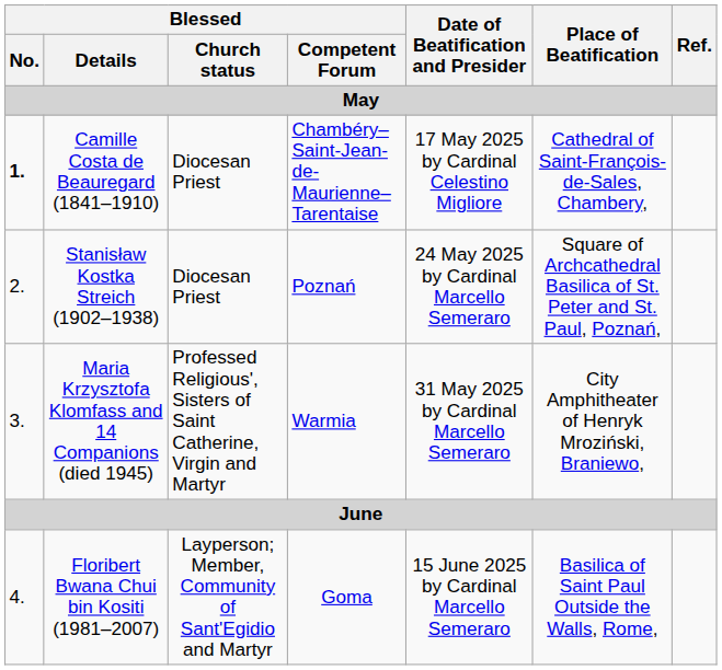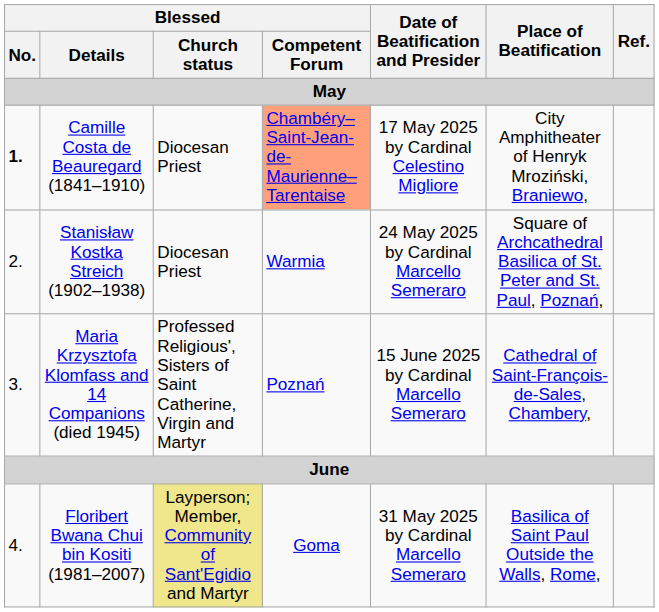Camille Costa de Beauregard (1841–1910) | Blessed / Competent Forum: no background -> lightsalmon background
Camille Costa de Beauregard (1841–1910) | Place of Beatification: Cathedral of Saint-François-de-Sales, Chambery, -> City Amphitheater of Henryk Mroziński, Braniewo,
Stanisław Kostka Streich (1902–1938) | Blessed / Competent Forum: Poznań -> Warmia
Maria Krzysztofa Klomfass and 14 Companions (died 1945) | Blessed / Competent Forum: Warmia -> Poznań
Maria Krzysztofa Klomfass and 14 Companions (died 1945) | Date of Beatification and Presider: 31 May 2025 by Cardinal Marcello Semeraro -> 15 June 2025 by Cardinal Marcello Semeraro
Maria Krzysztofa Klomfass and 14 Companions (died 1945) | Place of Beatification: City Amphitheater of Henryk Mroziński, Braniewo, -> Cathedral of Saint-François-de-Sales, Chambery,
Floribert Bwana Chui bin Kositi (1981–2007) | Blessed / Church status: no background -> khaki background
Floribert Bwana Chui bin Kositi (1981–2007) | Date of Beatification and Presider: 15 June 2025 by Cardinal Marcello Semeraro -> 31 May 2025 by Cardinal Marcello Semeraro
